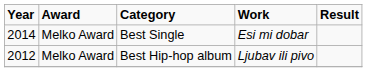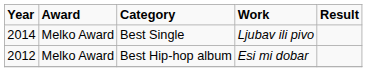Best Single | Work: Esi mi dobar -> Ljubav ili pivo
Best Hip-hop album | Work: Ljubav ili pivo -> Esi mi dobar
